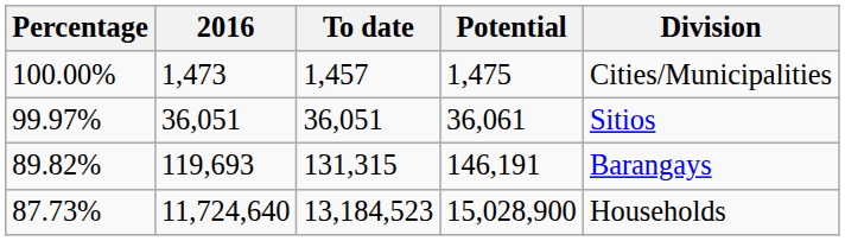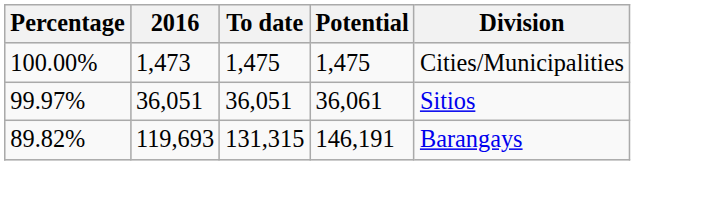100.00% | To date: 1,457 -> 1,475
- row: 87.73% | 11,724,640 | 13,184,523 | 15,028,900 | Households
